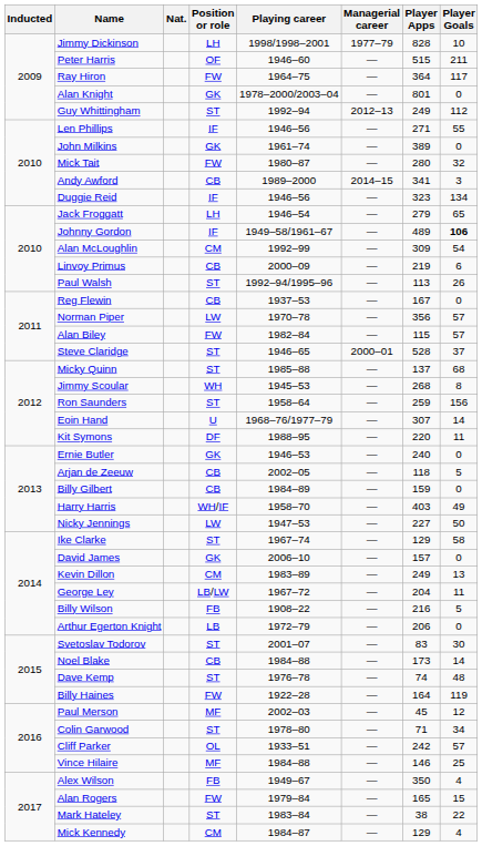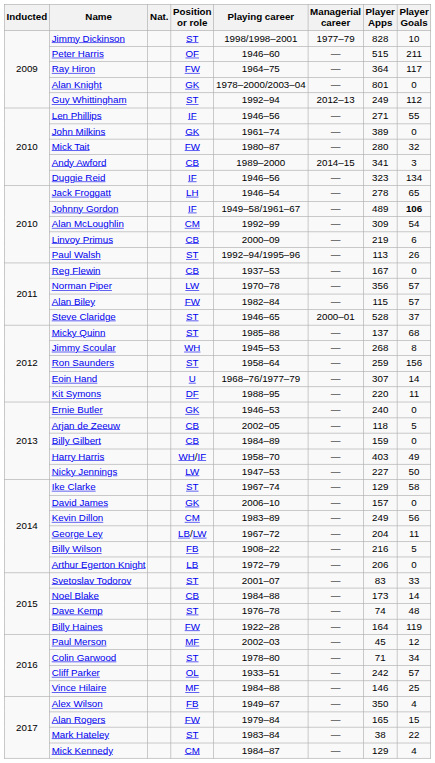Jimmy Dickinson | Position or role: LH -> ST
Jack Froggatt | Player Apps: 279 -> 278
Kevin Dillon | Player Goals: 13 -> 56
Svetoslav Todorov | Player Goals: 30 -> 33
